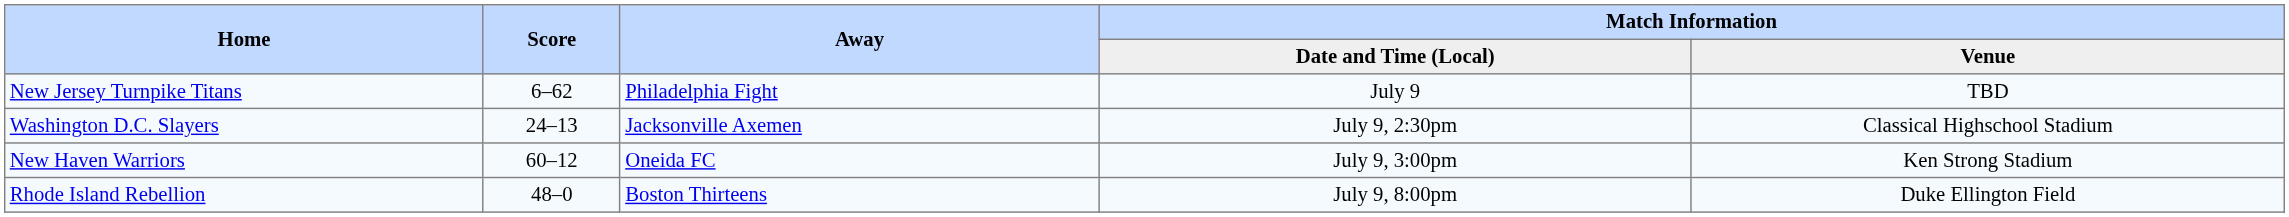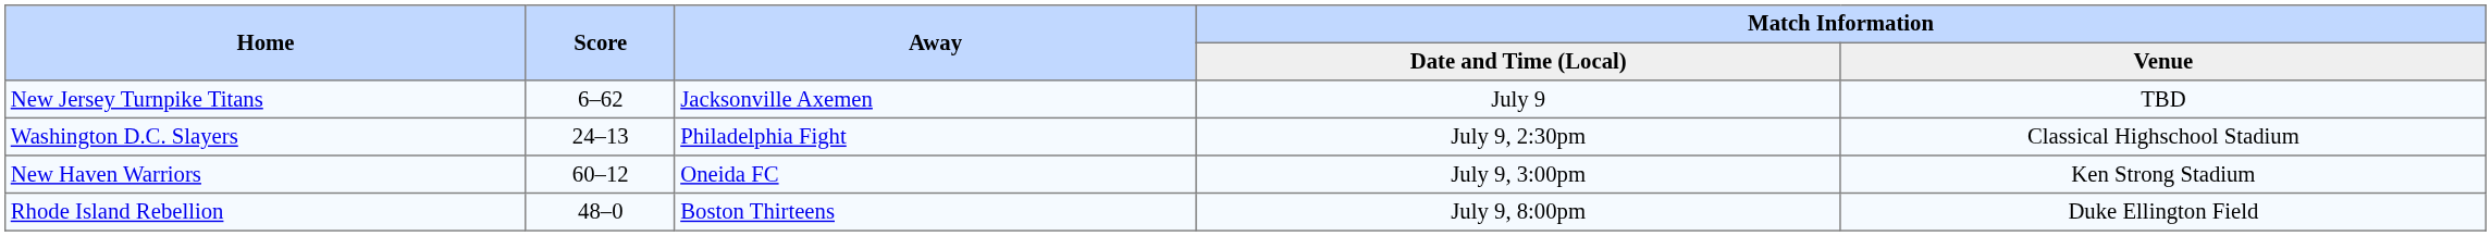New Jersey Turnpike Titans | Away: Philadelphia Fight -> Jacksonville Axemen
Washington D.C. Slayers | Away: Jacksonville Axemen -> Philadelphia Fight
